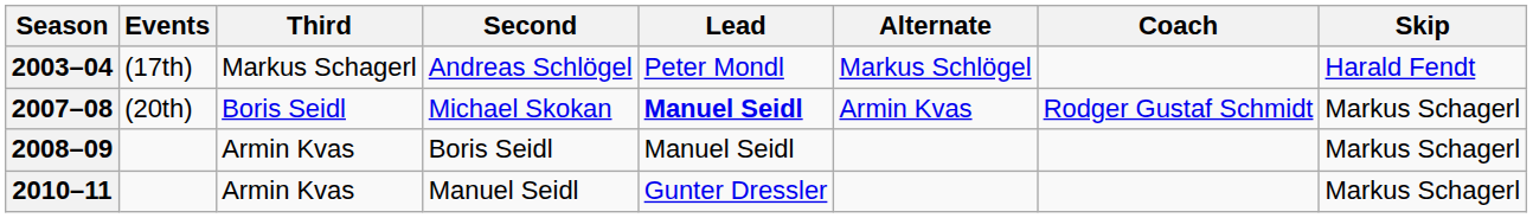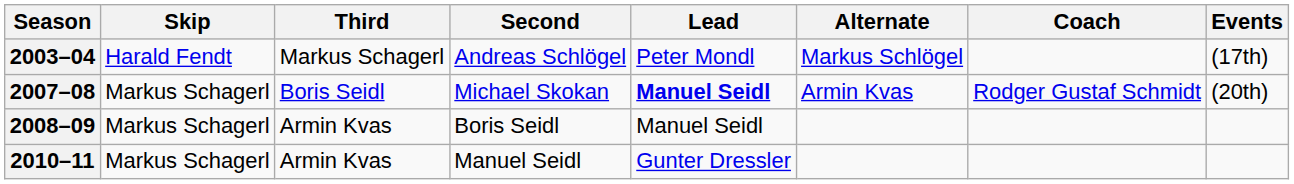columns swapped: Skip <-> Events
